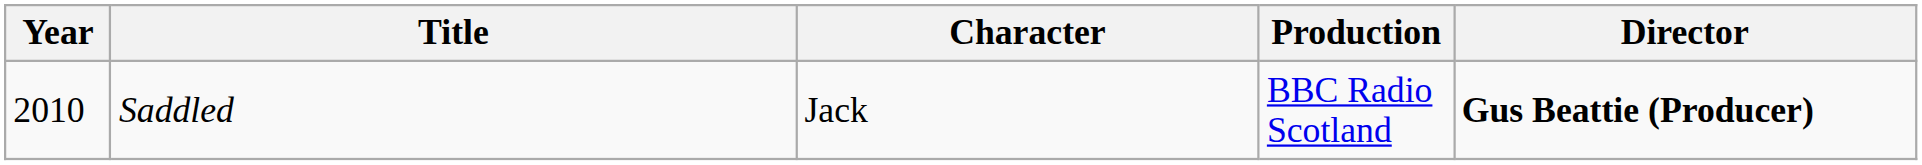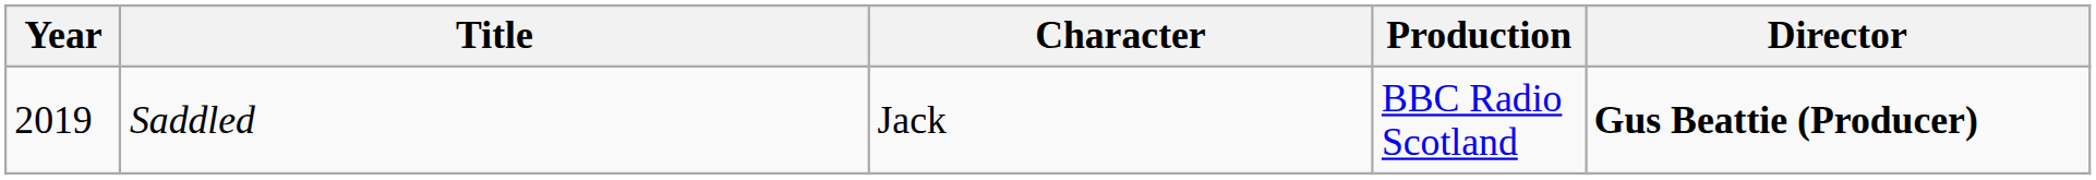Saddled | Year: 2010 -> 2019
